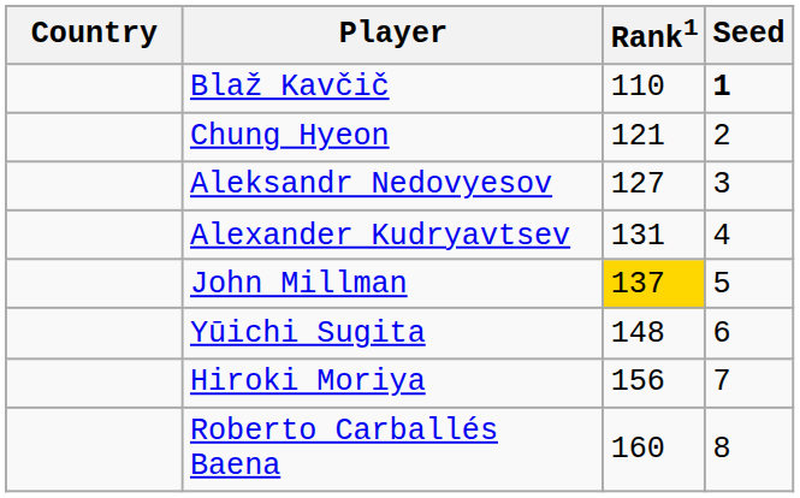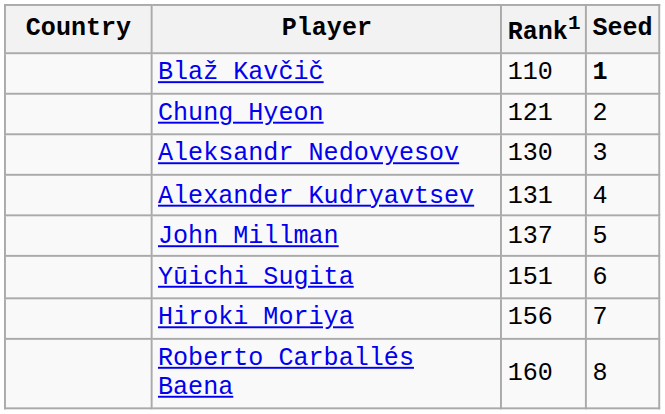Aleksandr Nedovyesov | Rank1: 127 -> 130
John Millman | Rank1: gold background -> no background
Yūichi Sugita | Rank1: 148 -> 151
